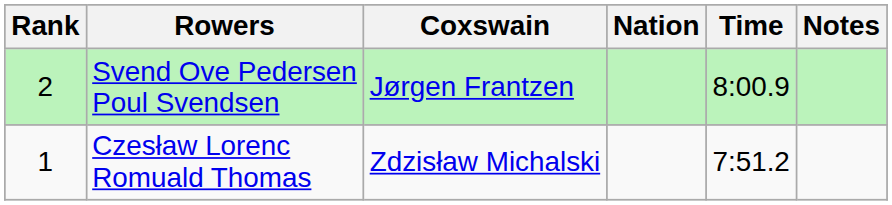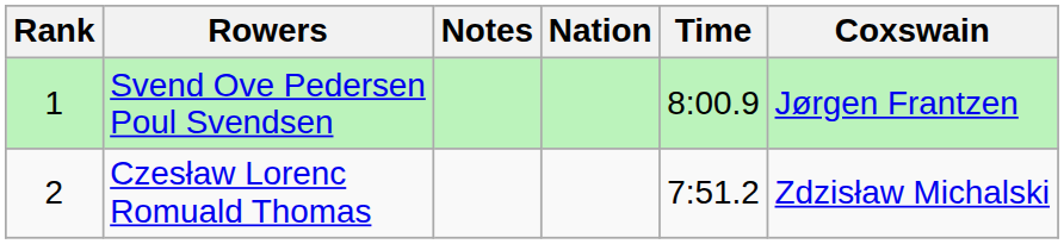columns swapped: Coxswain <-> Notes
Svend Ove Pedersen Poul Svendsen | Rank: 2 -> 1
Czesław Lorenc Romuald Thomas | Rank: 1 -> 2
